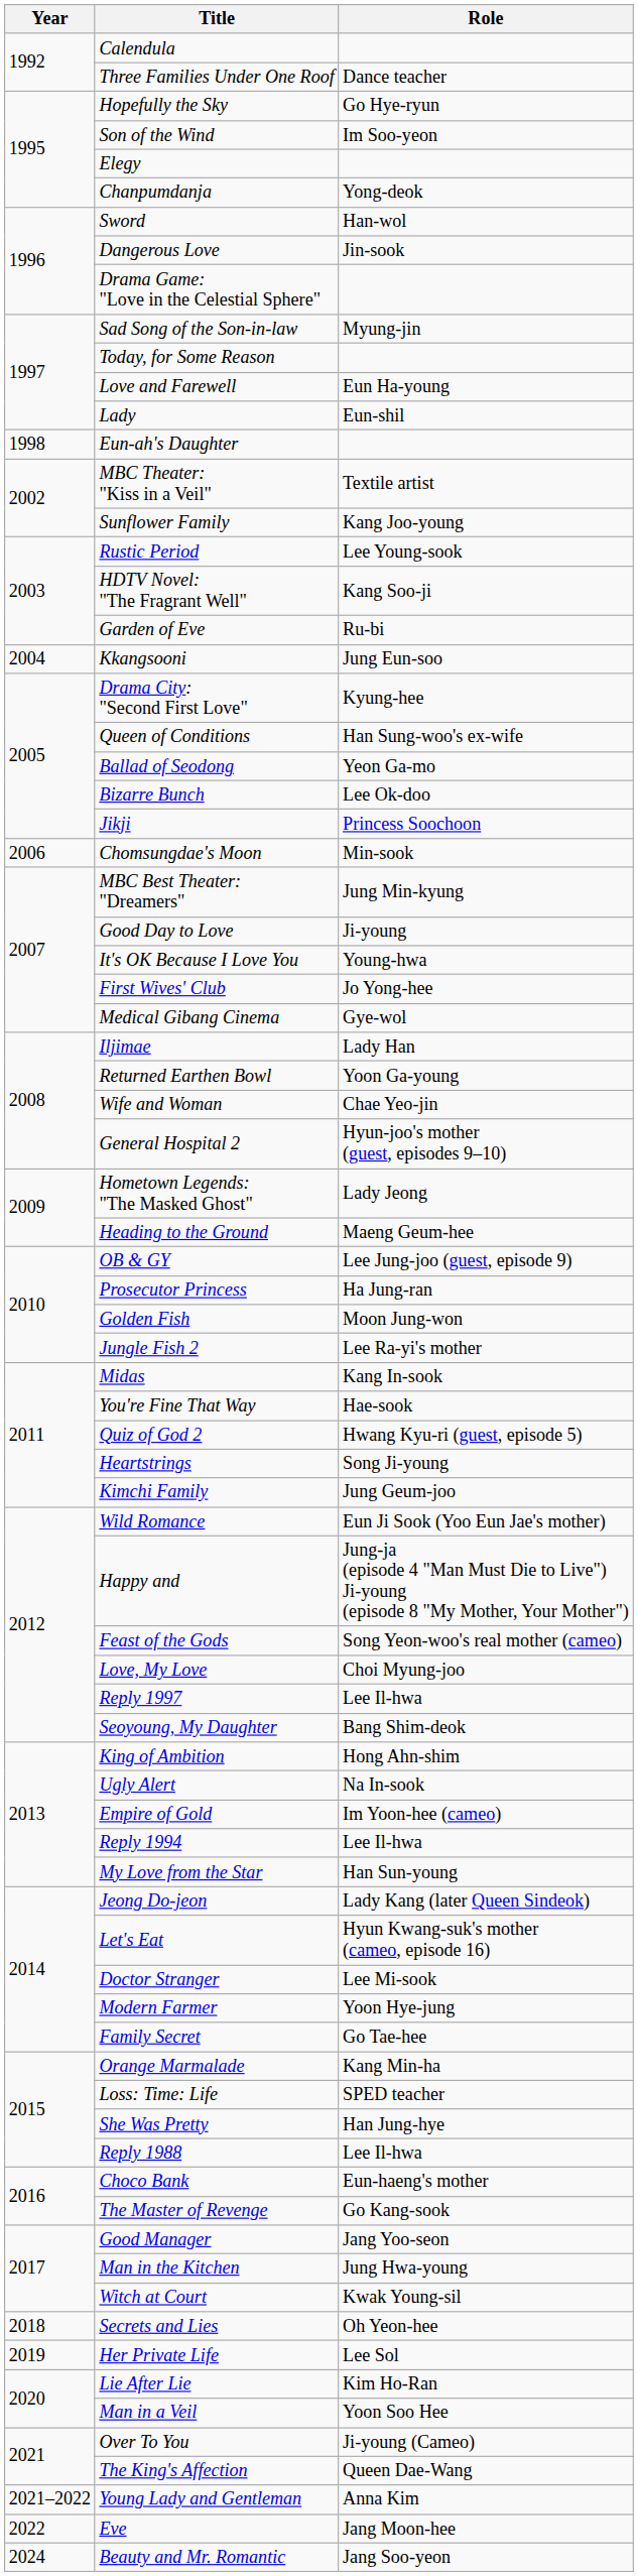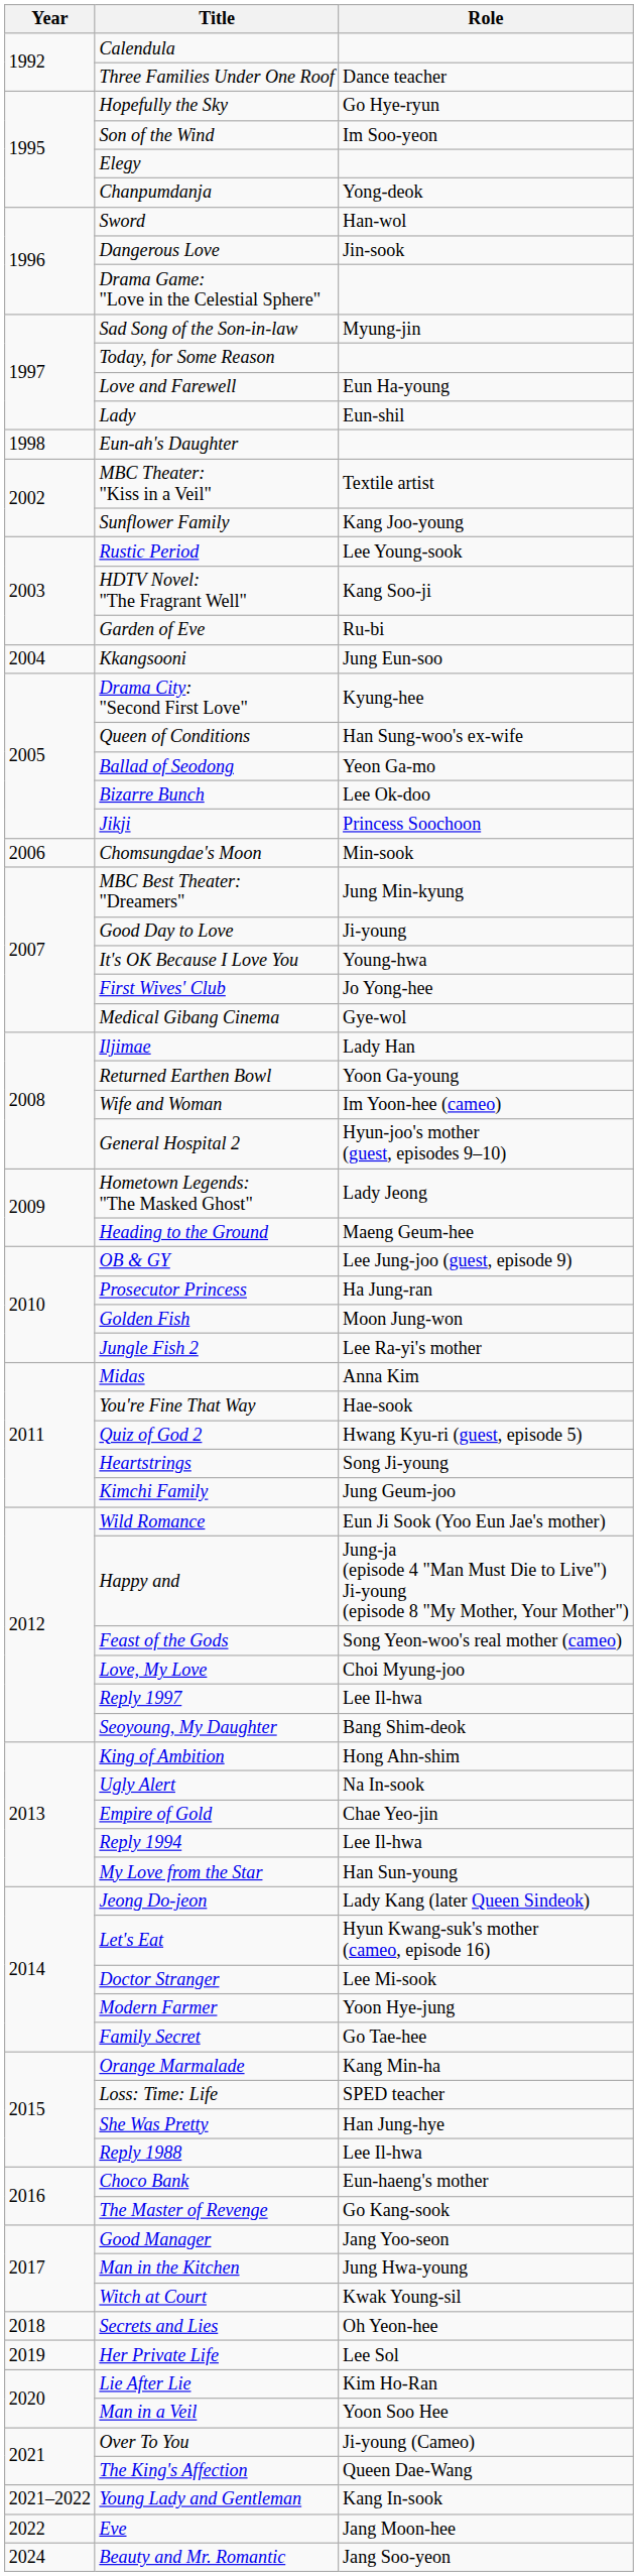Wife and Woman | Role: Chae Yeo-jin -> Im Yoon-hee (cameo)
Midas | Role: Kang In-sook -> Anna Kim
Empire of Gold | Role: Im Yoon-hee (cameo) -> Chae Yeo-jin
Young Lady and Gentleman | Role: Anna Kim -> Kang In-sook
